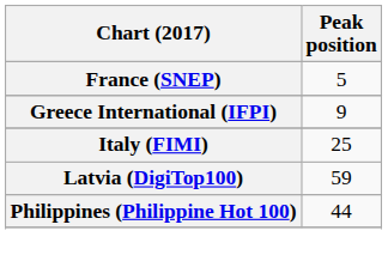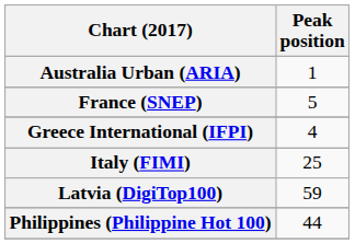+ row: Australia Urban (ARIA) | 1
Greece International (IFPI) | Peak position: 9 -> 4
